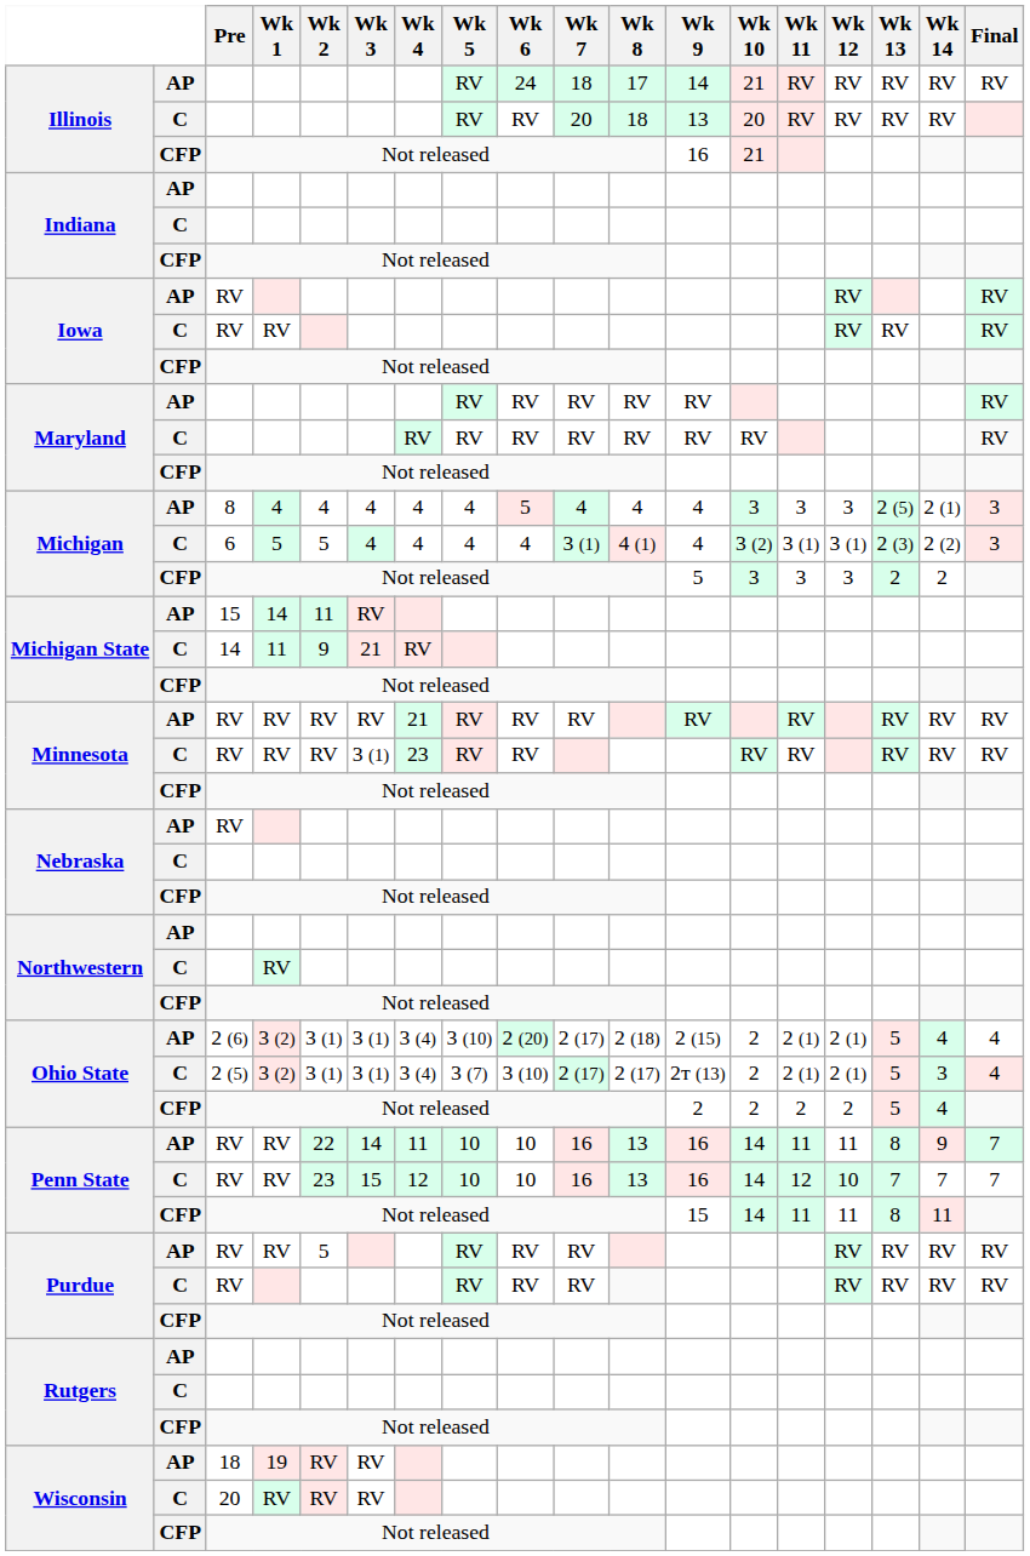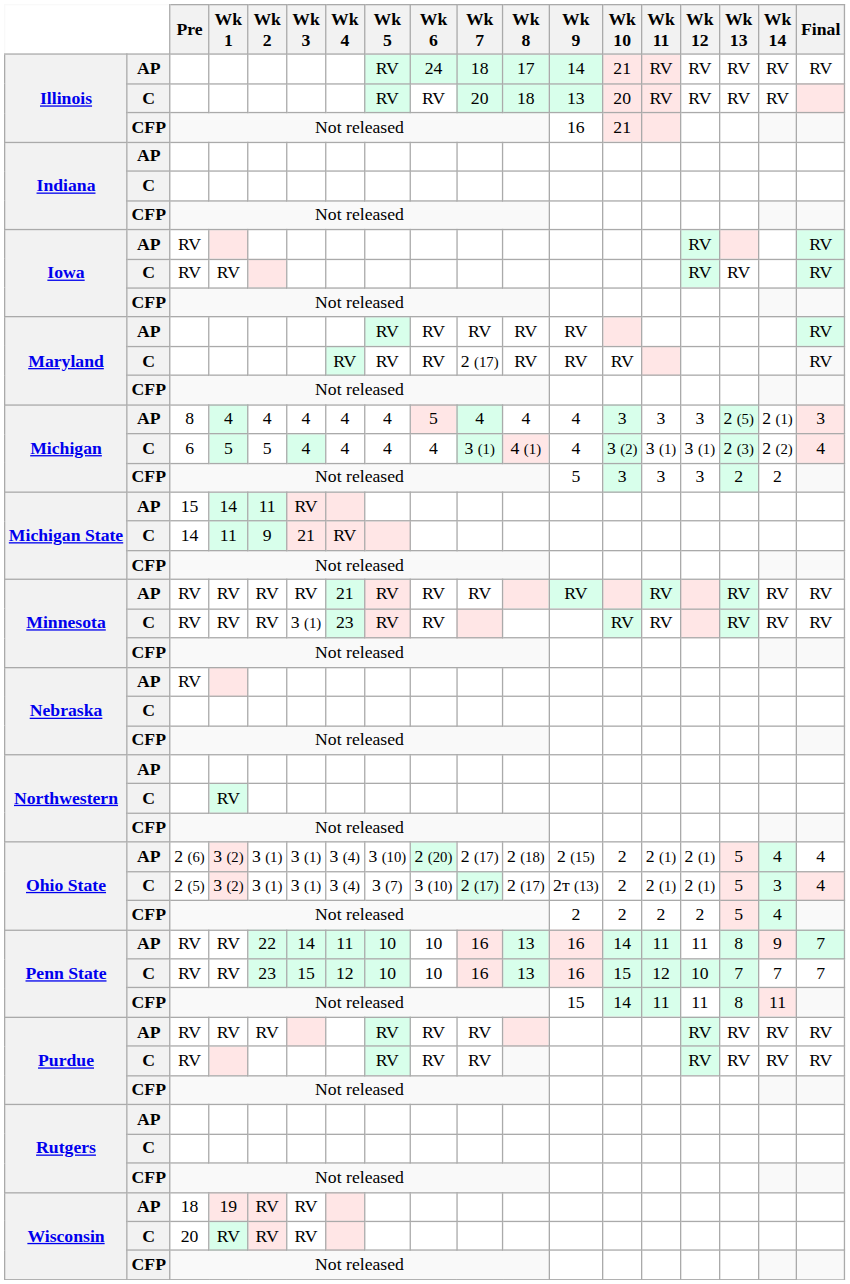Maryland / C | Wk 7: RV -> 2 (17)
Michigan / C | Final: 3 -> 4
Penn State / C | Wk 10: 14 -> 15
Purdue / AP | Wk 2: 5 -> RV
